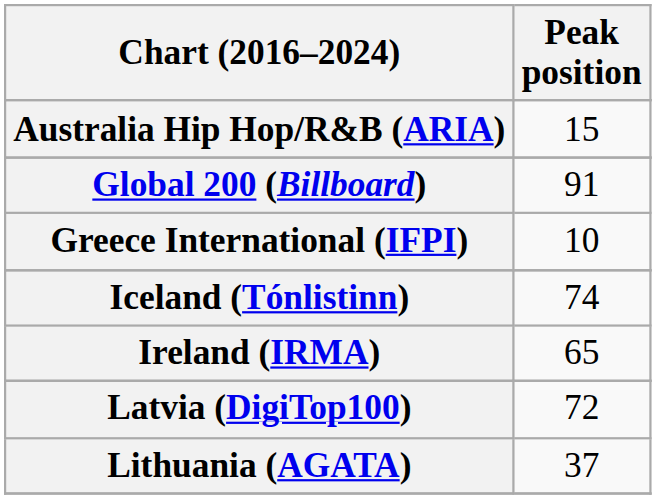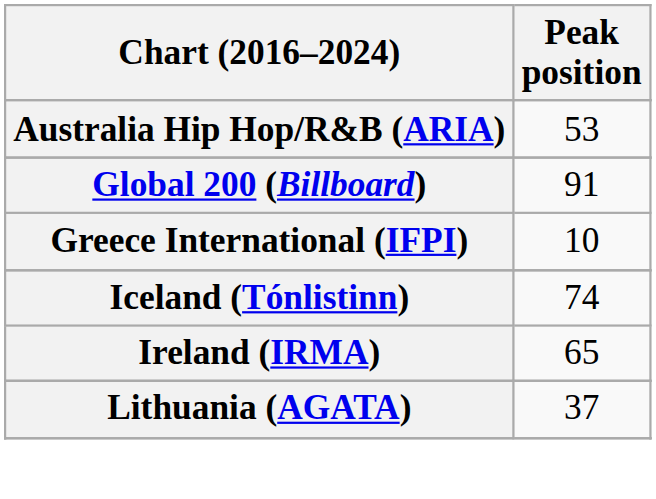Australia Hip Hop/R&B (ARIA) | Peak position: 15 -> 53
- row: Latvia (DigiTop100) | 72
